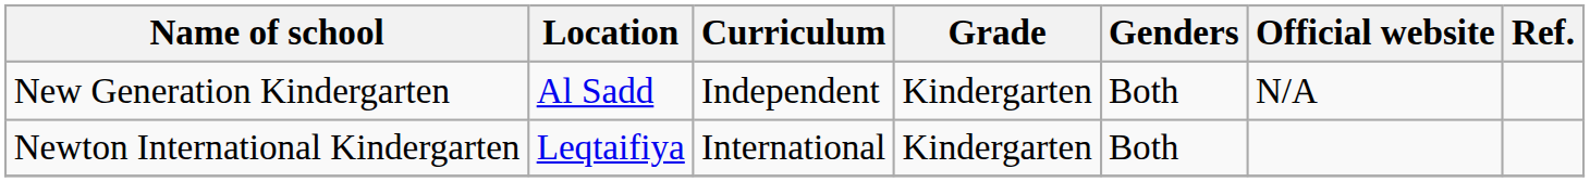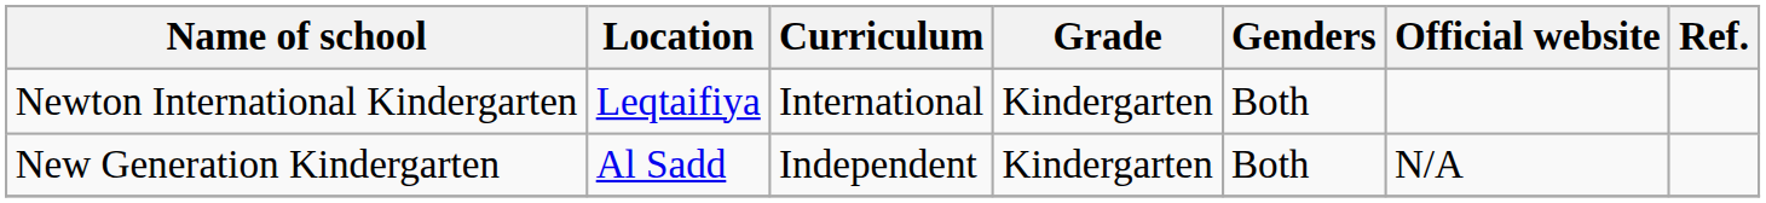rows swapped: New Generation Kindergarten <-> Newton International Kindergarten
